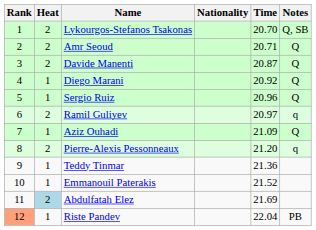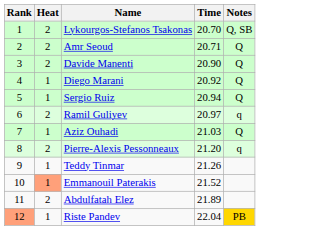- column: Nationality
Davide Manenti | Time: 20.87 -> 20.90
Sergio Ruiz | Time: 20.96 -> 20.94
Aziz Ouhadi | Time: 21.09 -> 21.03
Teddy Tinmar | Time: 21.36 -> 21.26
Emmanouil Paterakis | Heat: no background -> lightsalmon background
Abdulfatah Elez | Heat: lightblue background -> no background
Abdulfatah Elez | Time: 21.69 -> 21.89
Riste Pandev | Notes: no background -> gold background
